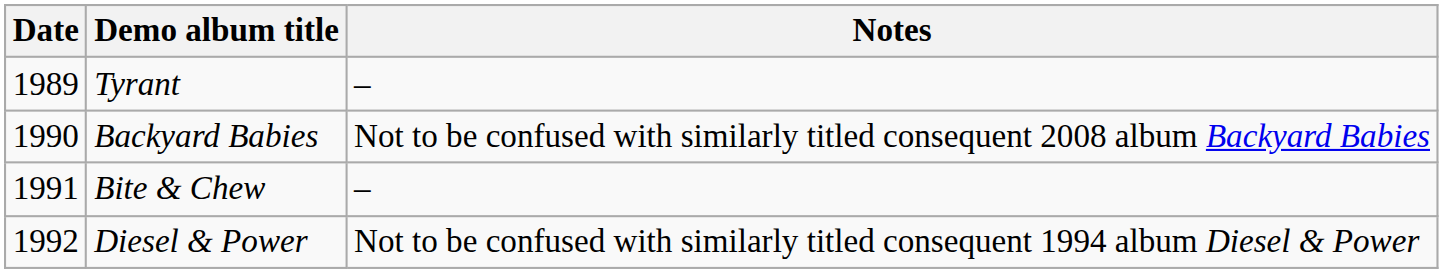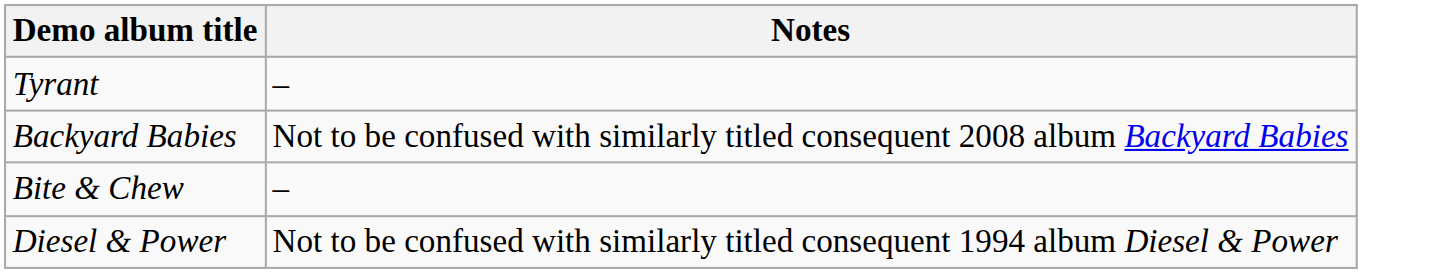- column: Date | 1989 | 1990 | 1991 | 1992
